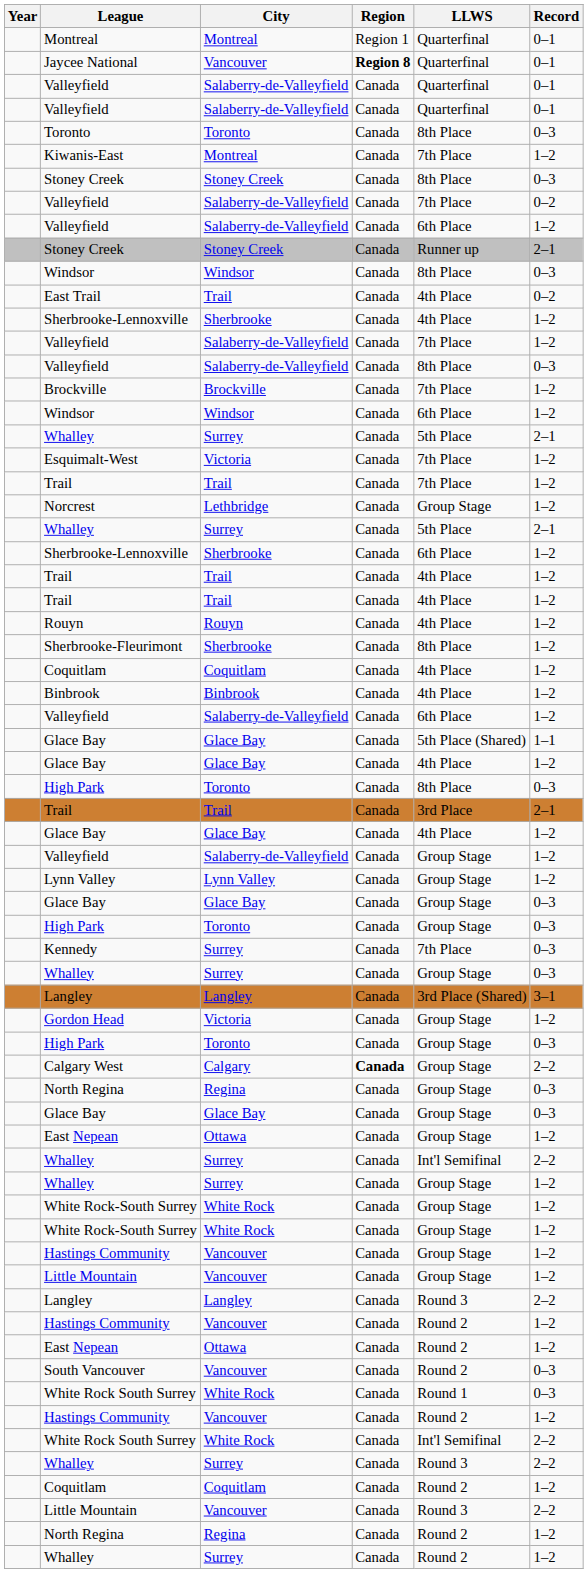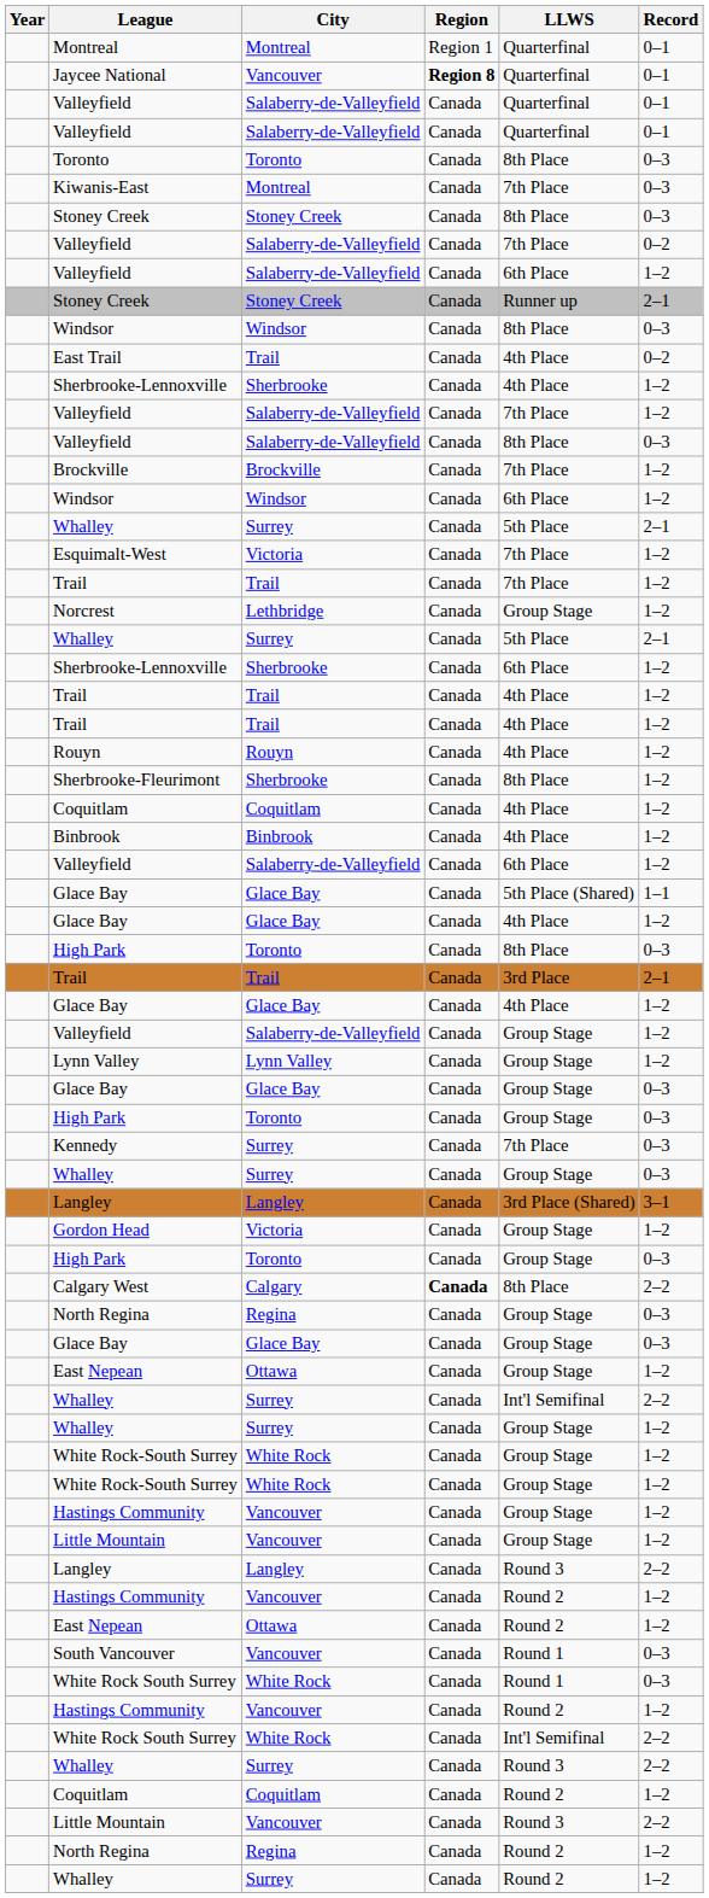Kiwanis-East | Record: 1–2 -> 0–3
Calgary West | LLWS: Group Stage -> 8th Place
South Vancouver | LLWS: Round 2 -> Round 1
